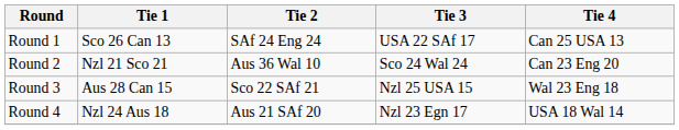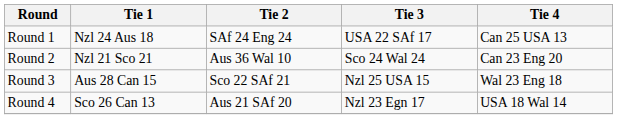Round 1 | Tie 1: Sco 26 Can 13 -> Nzl 24 Aus 18
Round 4 | Tie 1: Nzl 24 Aus 18 -> Sco 26 Can 13
